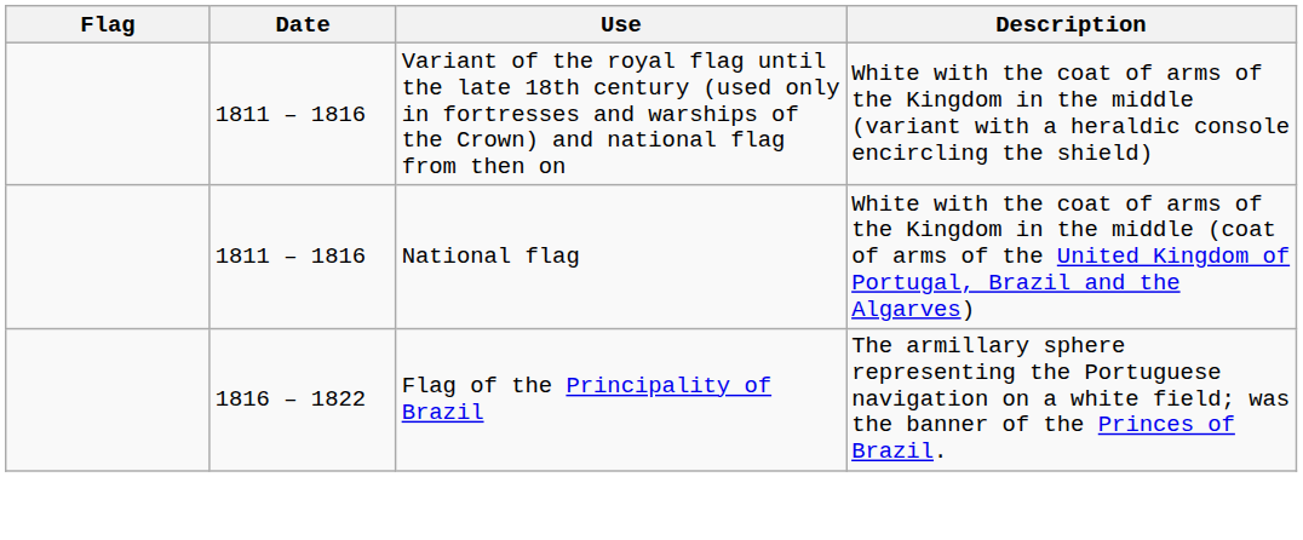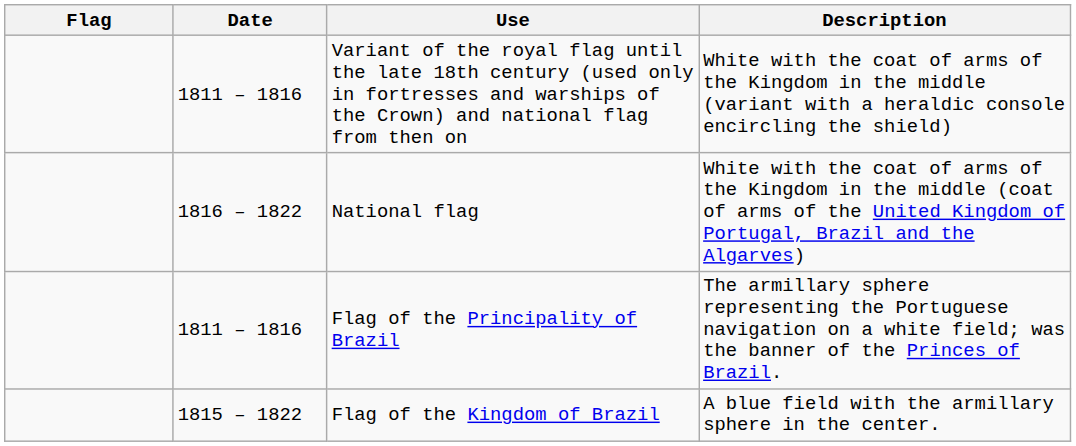National flag | Date: 1811 – 1816 -> 1816 – 1822
Flag of the Principality of Brazil | Date: 1816 – 1822 -> 1811 – 1816
+ row: 1815 – 1822 | Flag of the Kingdom of Brazil | A blue field with the armillary sphere in the center.
